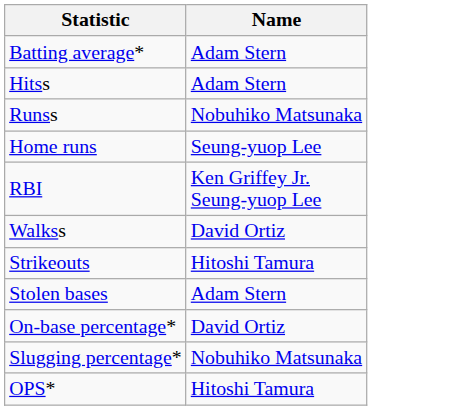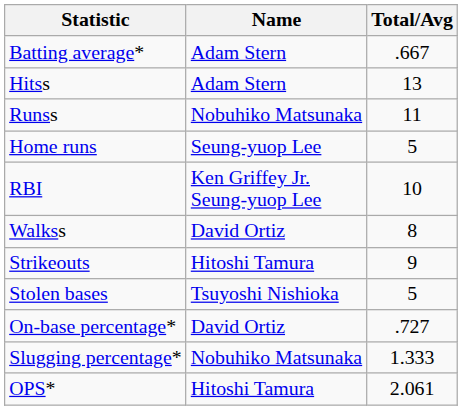+ column: Total/Avg | .667 | 13 | 11 | 5 | 10 | 8 | 9 | 5 | .727 | 1.333 | 2.061
Stolen bases | Name: Adam Stern -> Tsuyoshi Nishioka
